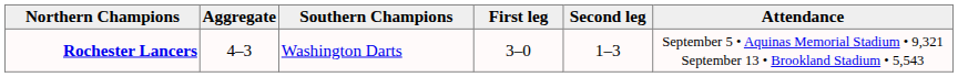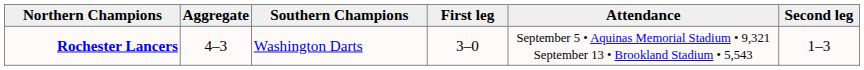columns swapped: Second leg <-> Attendance
